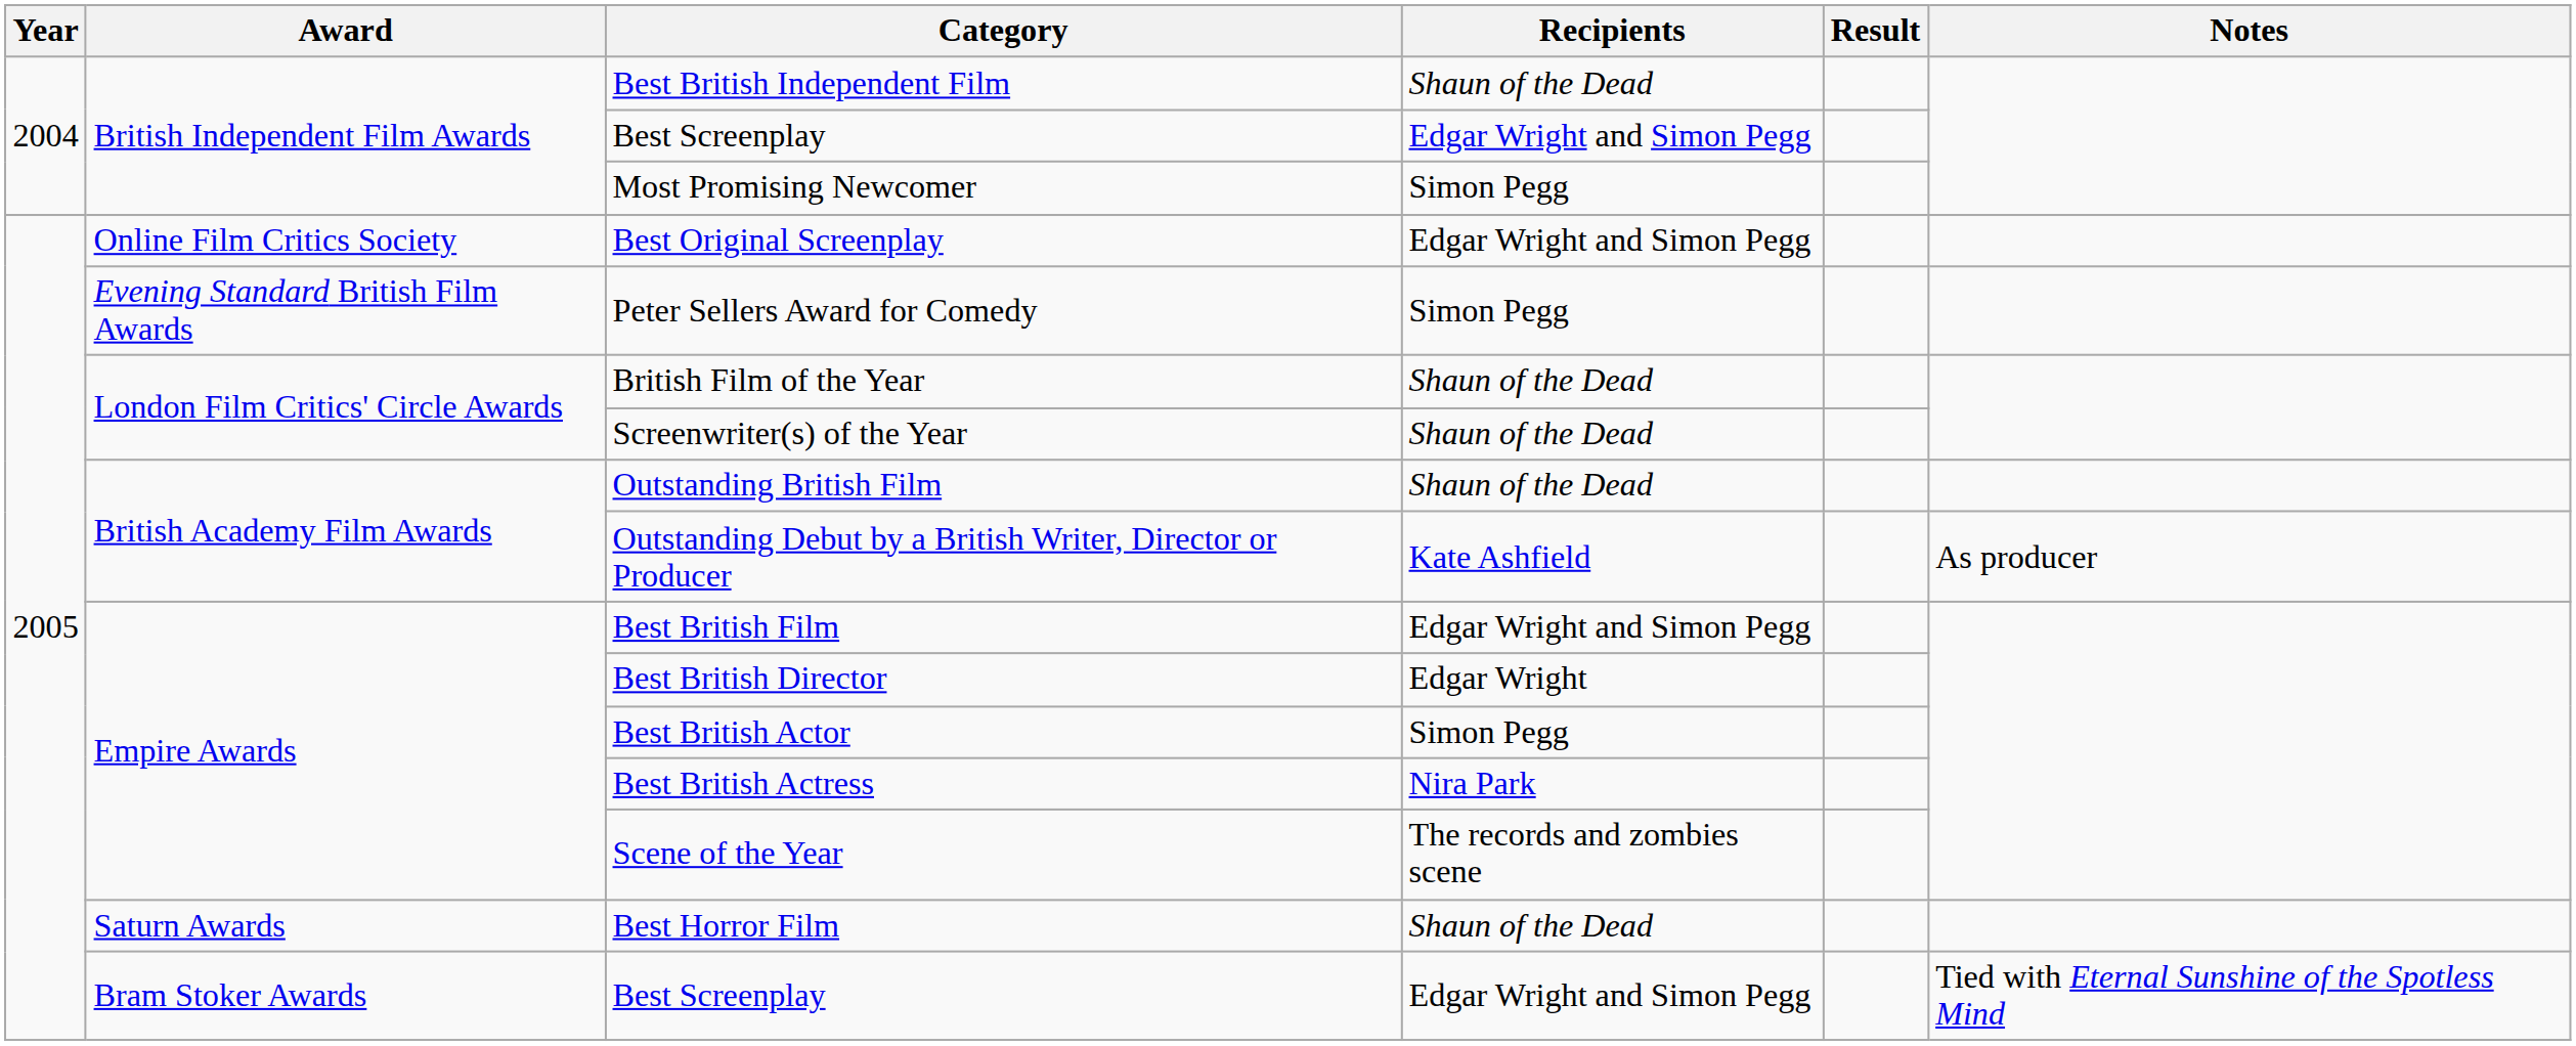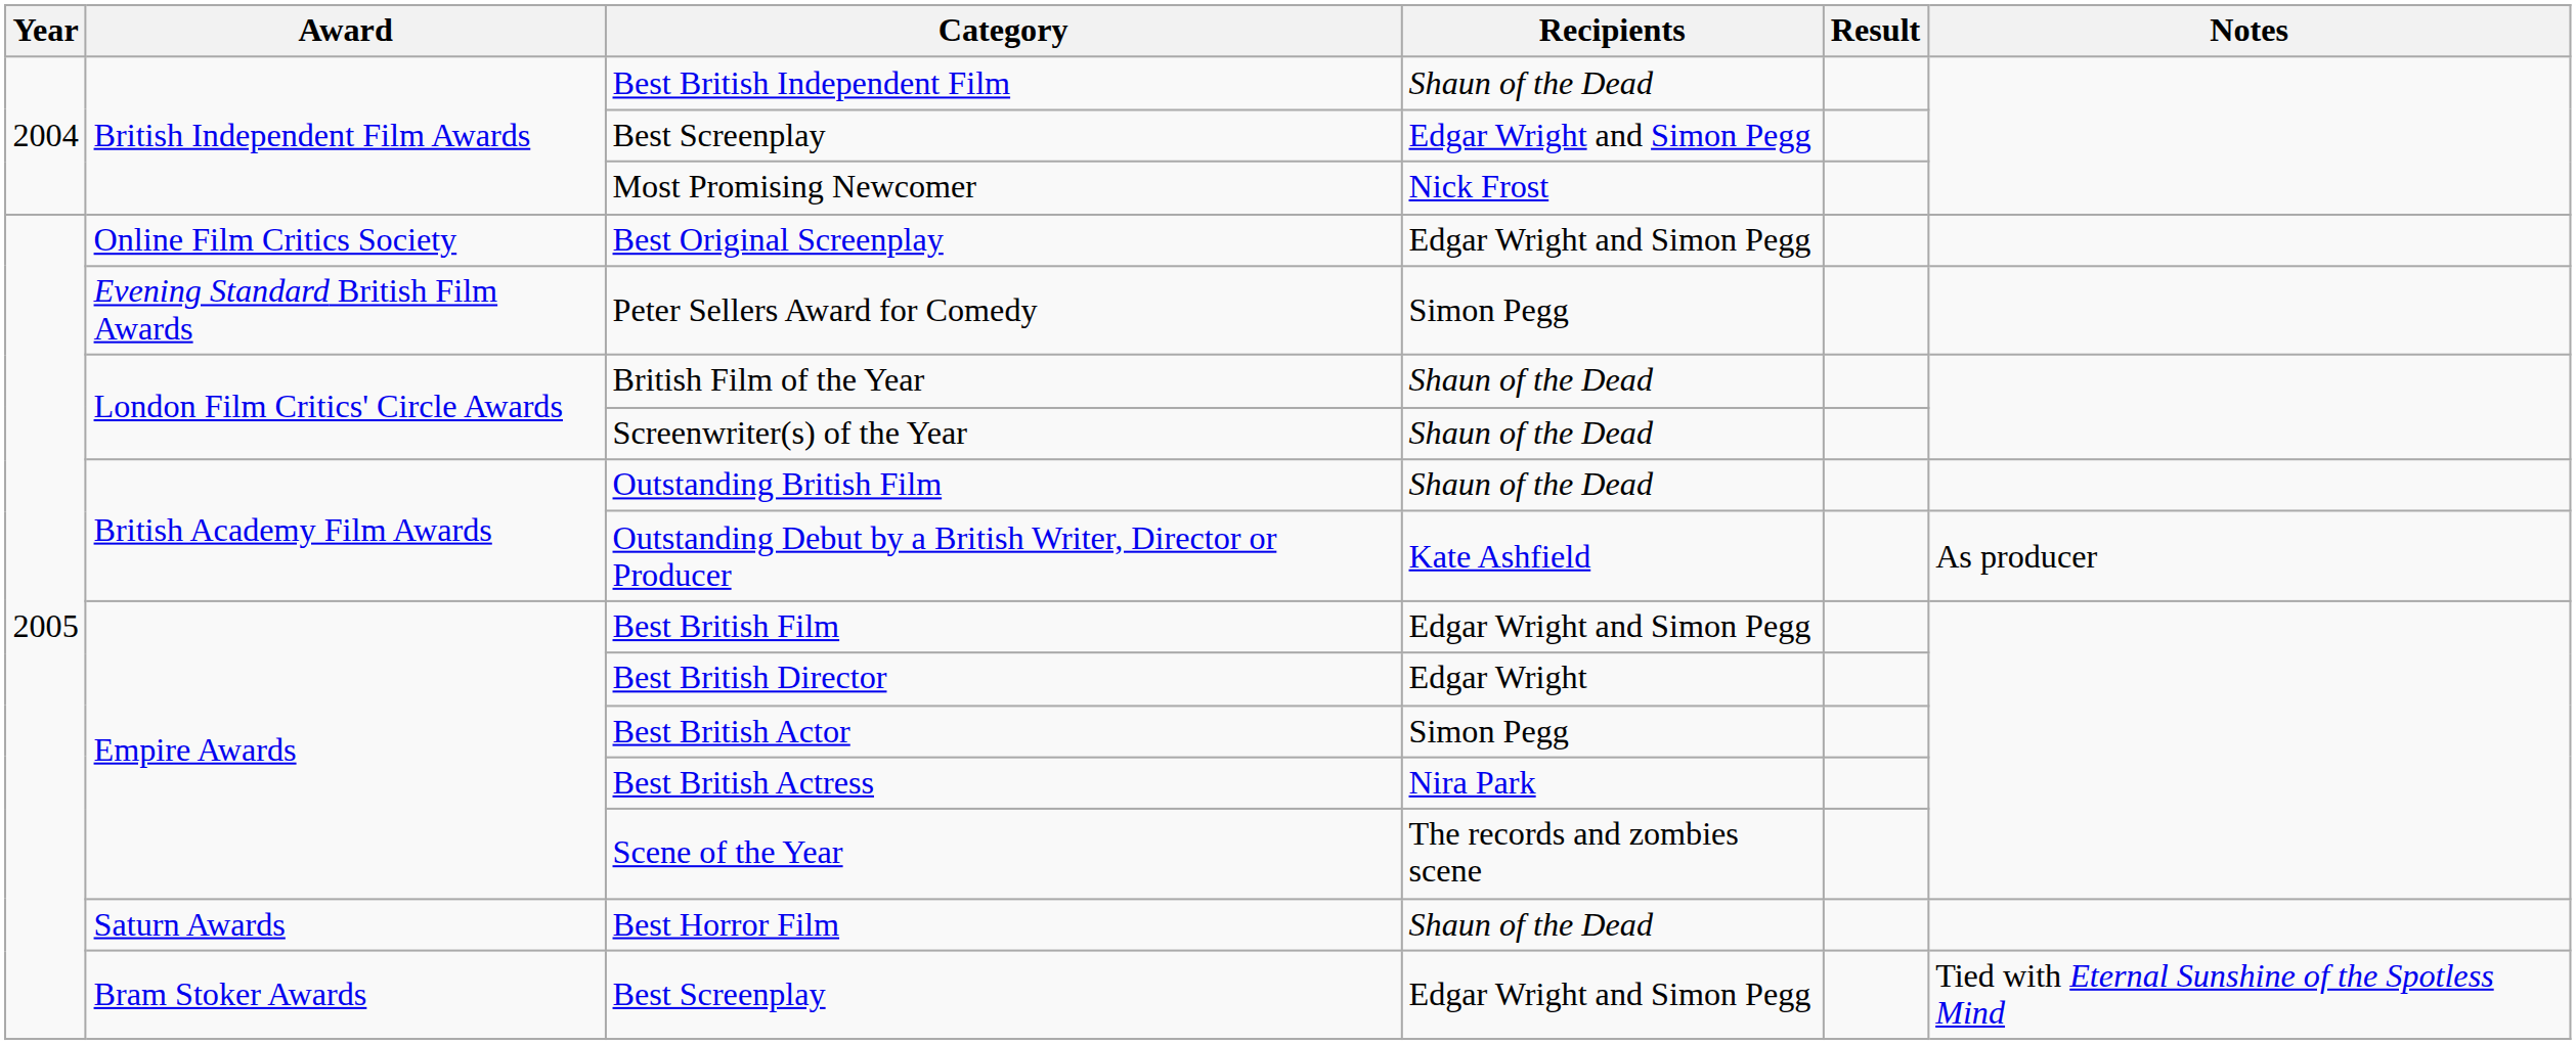Most Promising Newcomer | Recipients: Simon Pegg -> Nick Frost
